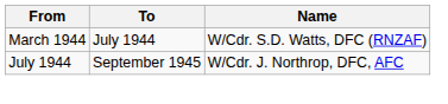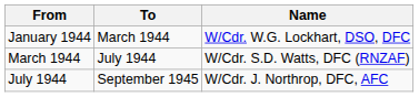+ row: January 1944 | March 1944 | W/Cdr. W.G. Lockhart, DSO, DFC
